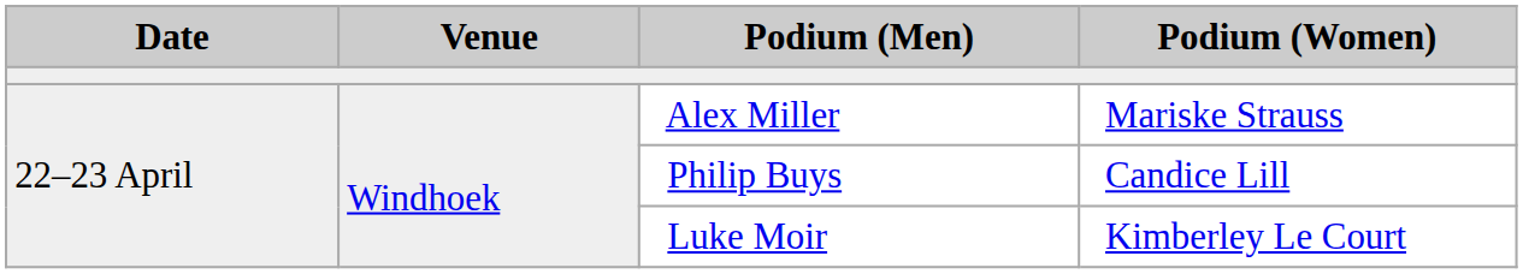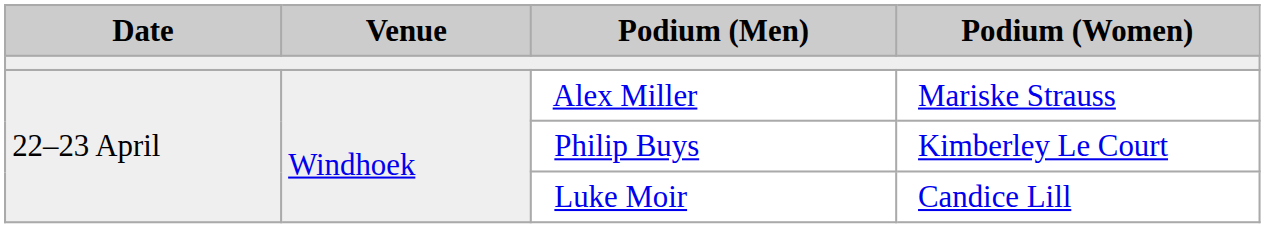Philip Buys | Podium (Women): Candice Lill -> Kimberley Le Court
Luke Moir | Podium (Women): Kimberley Le Court -> Candice Lill
